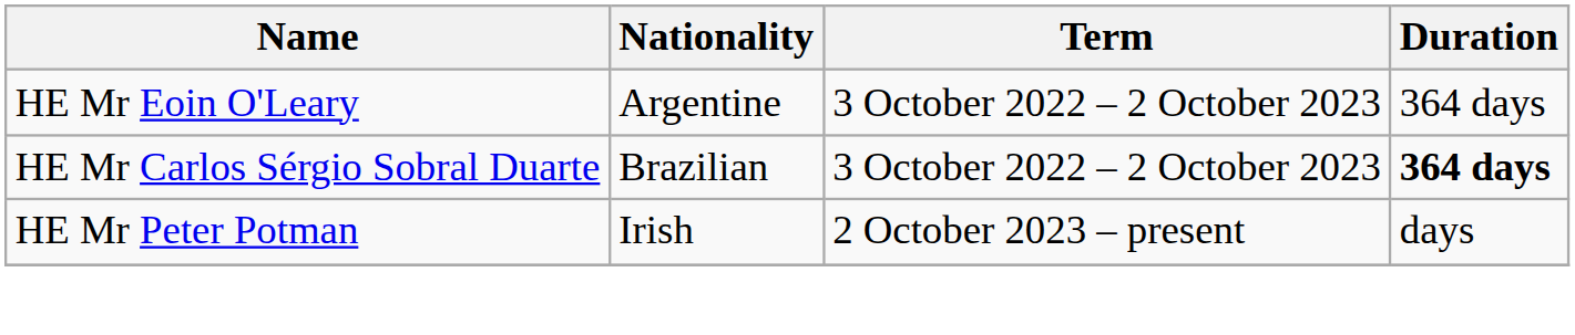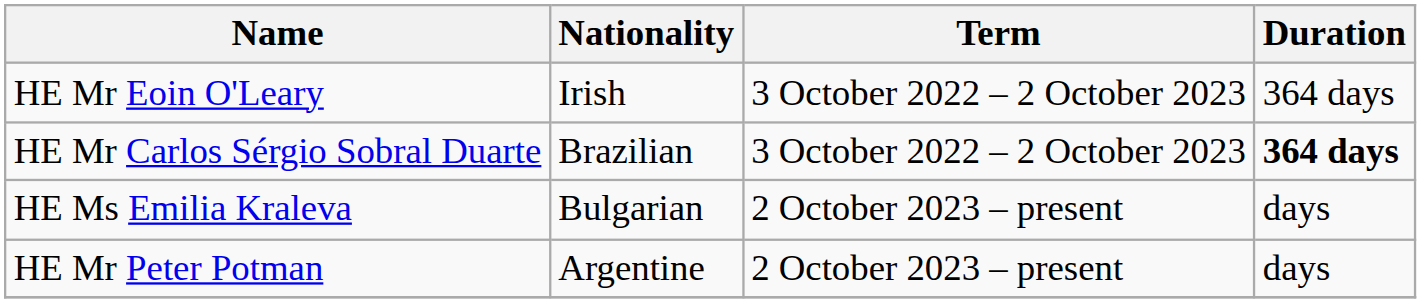HE Mr Eoin O'Leary | Nationality: Argentine -> Irish
+ row: HE Ms Emilia Kraleva | Bulgarian | 2 October 2023 – present | days
HE Mr Peter Potman | Nationality: Irish -> Argentine
